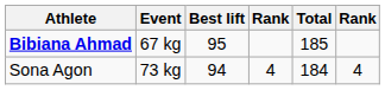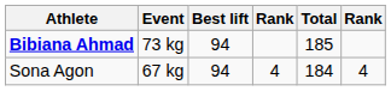Bibiana Ahmad | Event: 67 kg -> 73 kg
Bibiana Ahmad | Best lift: 95 -> 94
Sona Agon | Event: 73 kg -> 67 kg
